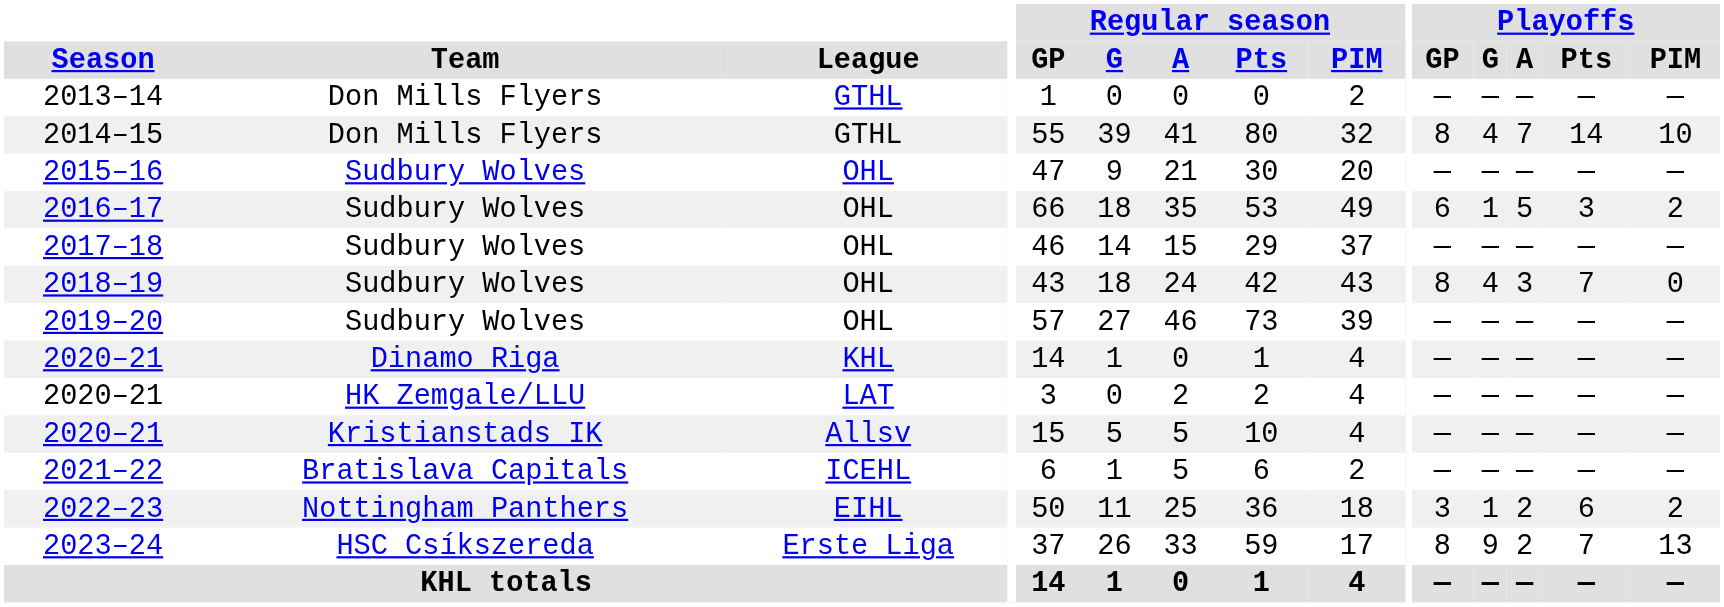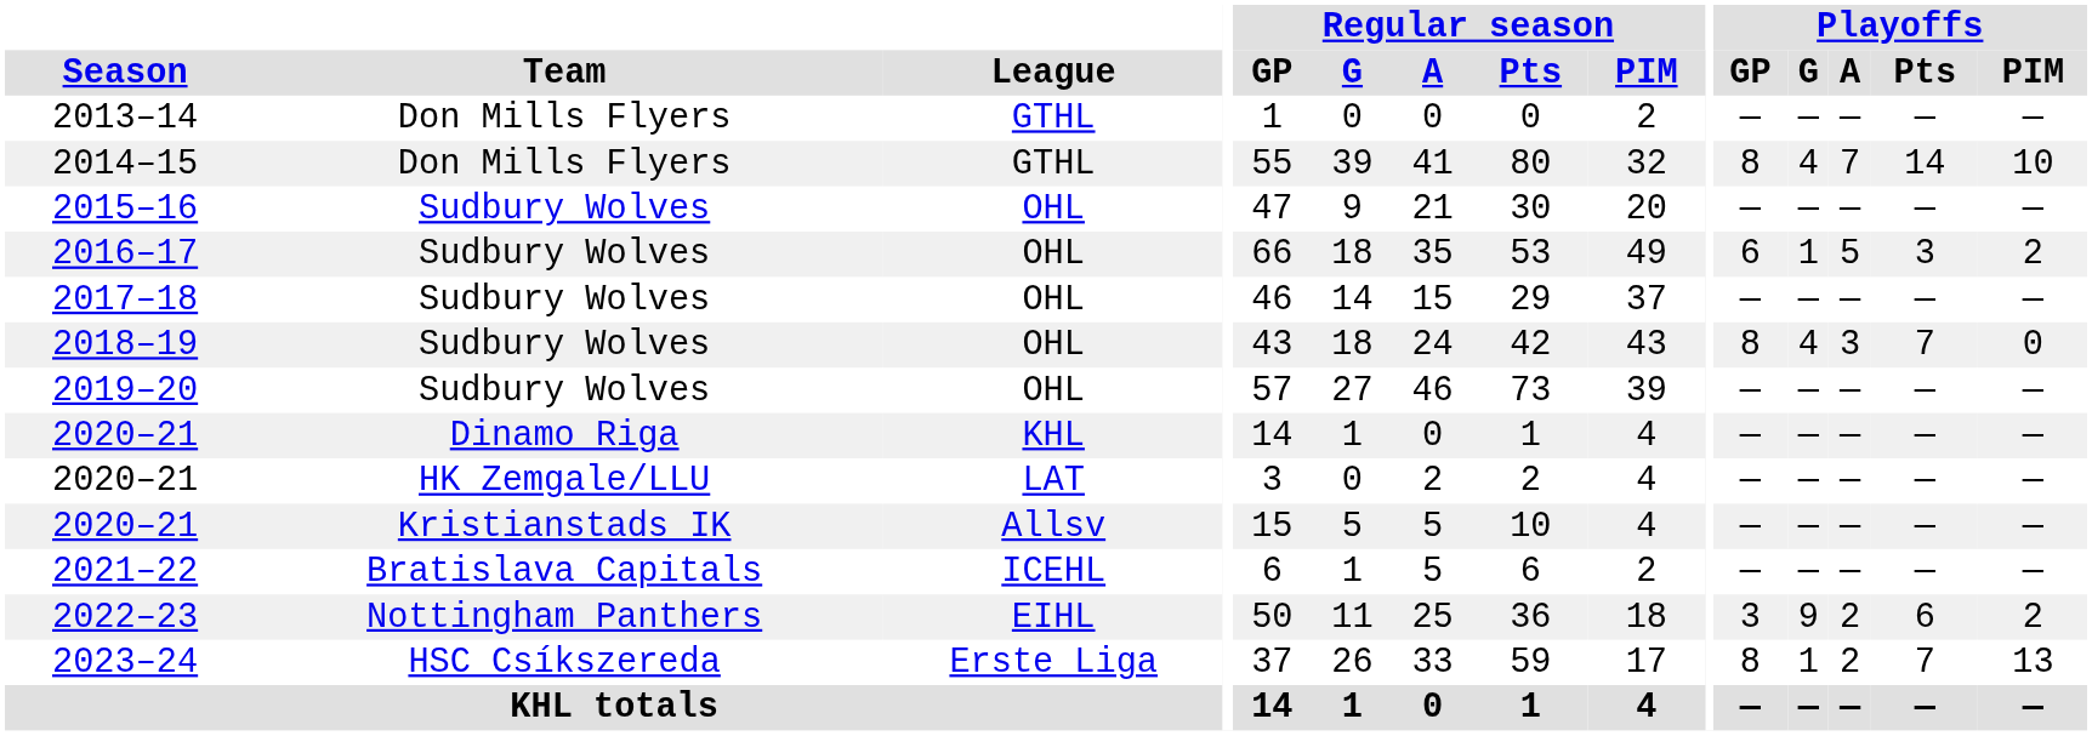2022–23 | Playoffs / G: 1 -> 9
2023–24 | Playoffs / G: 9 -> 1
